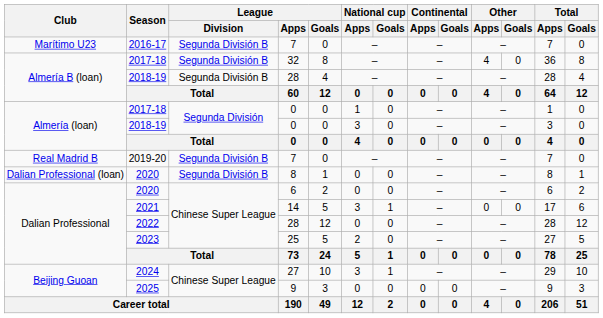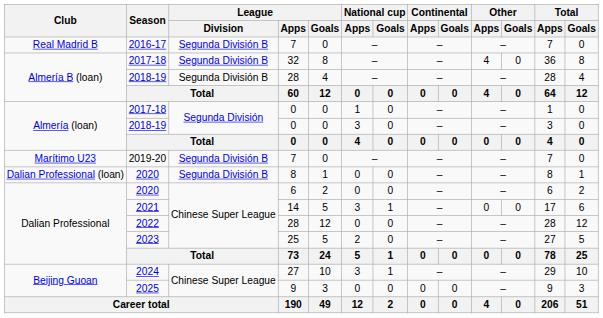2016-17 | Club: Marítimo U23 -> Real Madrid B
2019-20 | Club: Real Madrid B -> Marítimo U23
